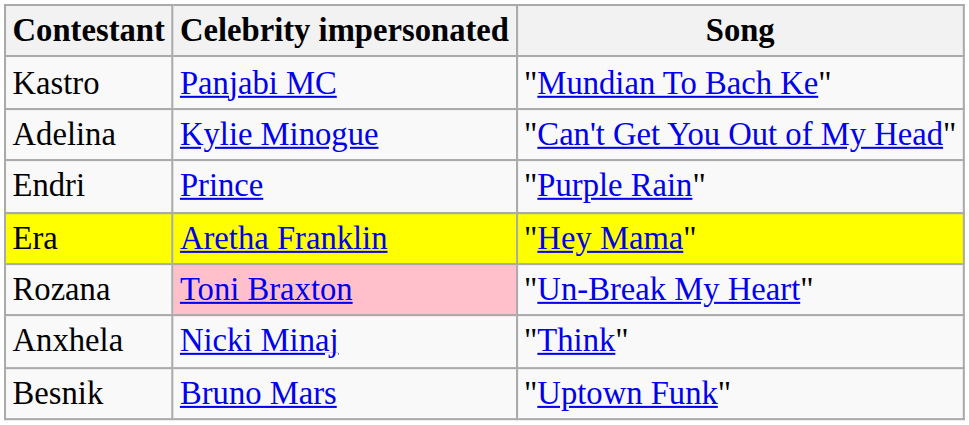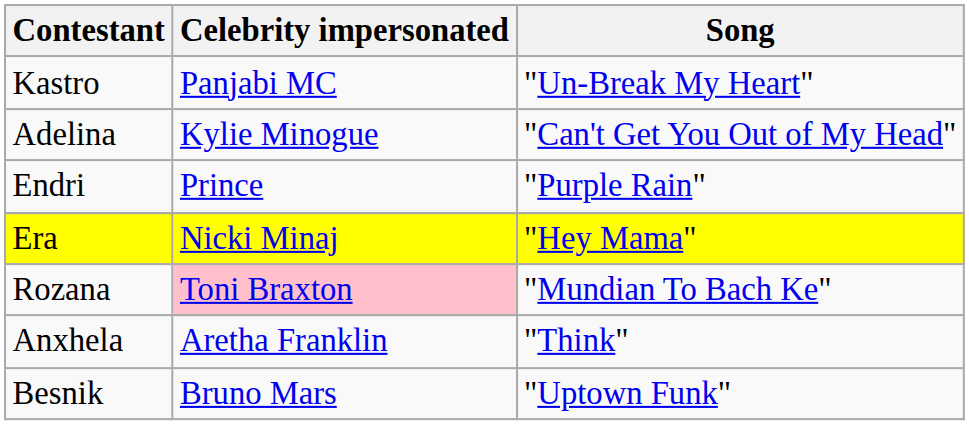Kastro | Song: "Mundian To Bach Ke" -> "Un-Break My Heart"
Era | Celebrity impersonated: Aretha Franklin -> Nicki Minaj
Rozana | Song: "Un-Break My Heart" -> "Mundian To Bach Ke"
Anxhela | Celebrity impersonated: Nicki Minaj -> Aretha Franklin
